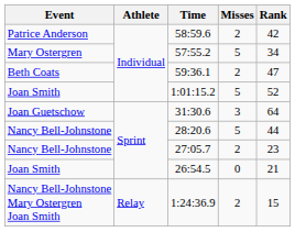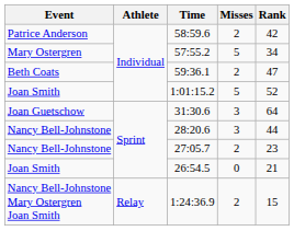28:20.6 | Misses: 5 -> 3
